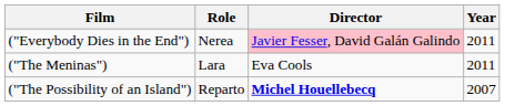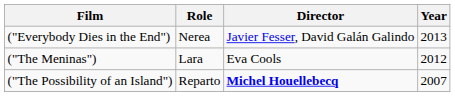("Everybody Dies in the End") | Director: pink background -> no background
("Everybody Dies in the End") | Year: 2011 -> 2013
("The Meninas") | Year: 2011 -> 2012
